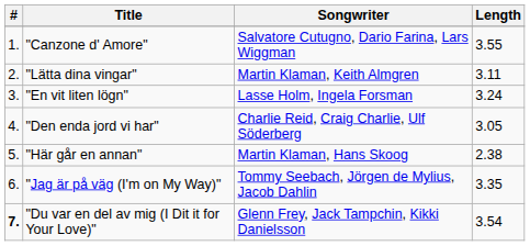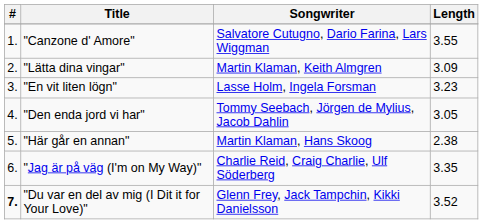"Lätta dina vingar" | Length: 3.11 -> 3.09
"En vit liten lögn" | Length: 3.24 -> 3.23
"Den enda jord vi har" | Songwriter: Charlie Reid, Craig Charlie, Ulf Söderberg -> Tommy Seebach, Jörgen de Mylius, Jacob Dahlin
"Jag är på väg (I'm on My Way)" | Songwriter: Tommy Seebach, Jörgen de Mylius, Jacob Dahlin -> Charlie Reid, Craig Charlie, Ulf Söderberg
"Du var en del av mig (I Dit it for Your Love)" | Length: 3.54 -> 3.52
